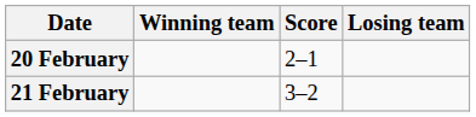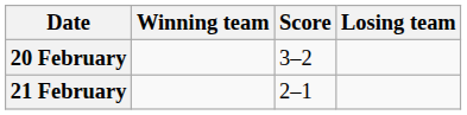20 February | Score: 2–1 -> 3–2
21 February | Score: 3–2 -> 2–1
